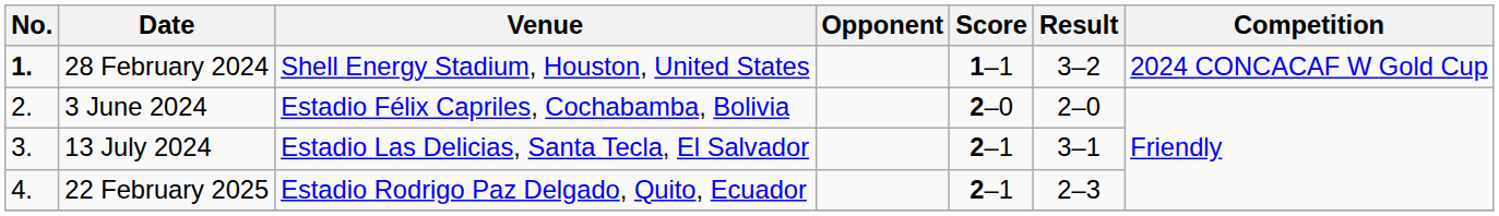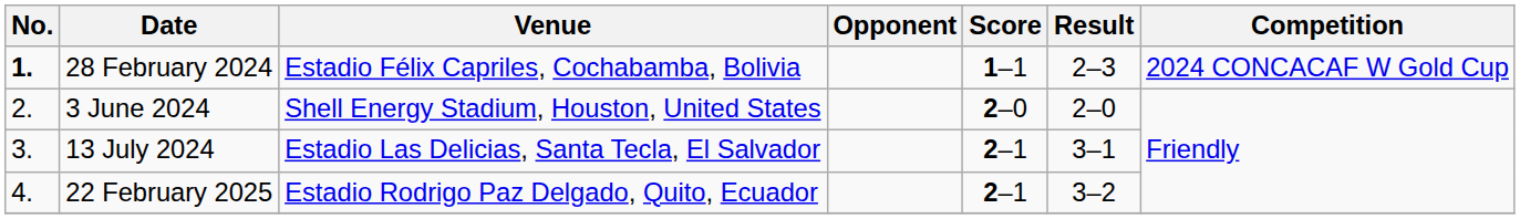28 February 2024 | Venue: Shell Energy Stadium, Houston, United States -> Estadio Félix Capriles, Cochabamba, Bolivia
28 February 2024 | Result: 3–2 -> 2–3
3 June 2024 | Venue: Estadio Félix Capriles, Cochabamba, Bolivia -> Shell Energy Stadium, Houston, United States
22 February 2025 | Result: 2–3 -> 3–2
